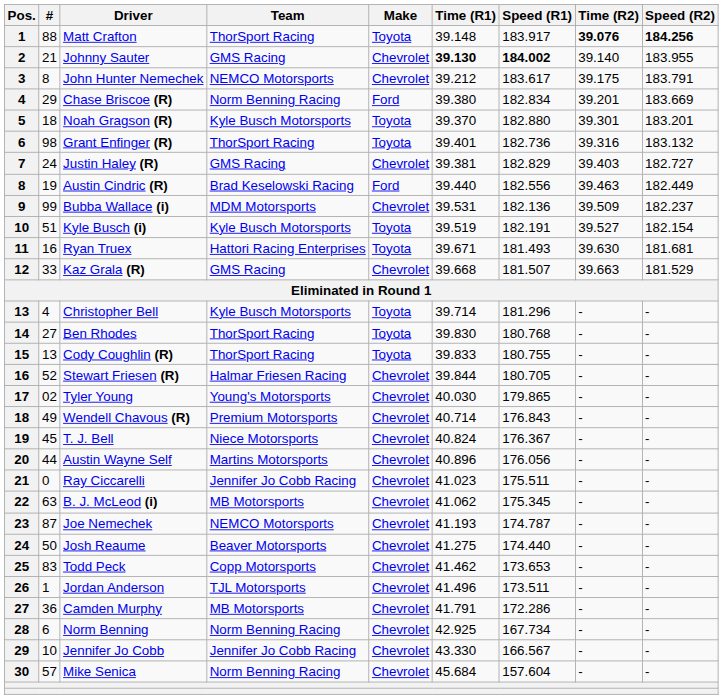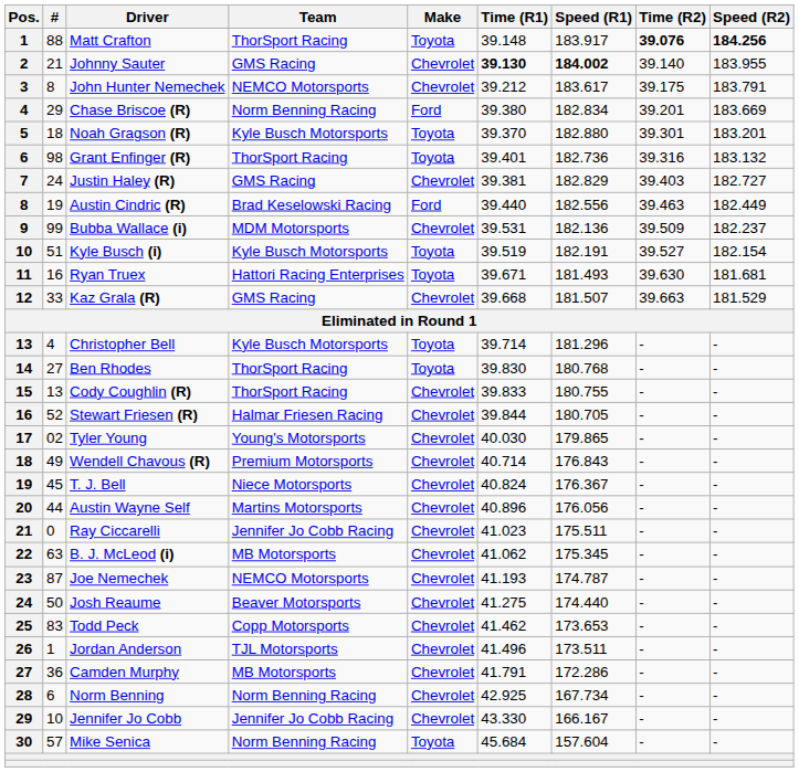Cody Coughlin (R) | Make: Toyota -> Chevrolet
Jennifer Jo Cobb | Speed (R1): 166.567 -> 166.167
Mike Senica | Make: Chevrolet -> Toyota
